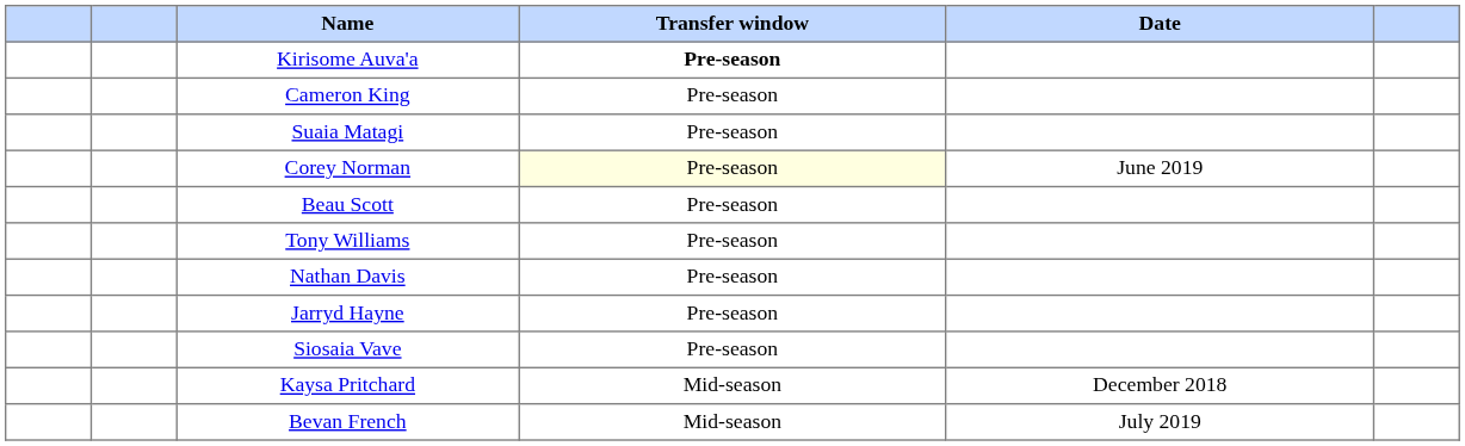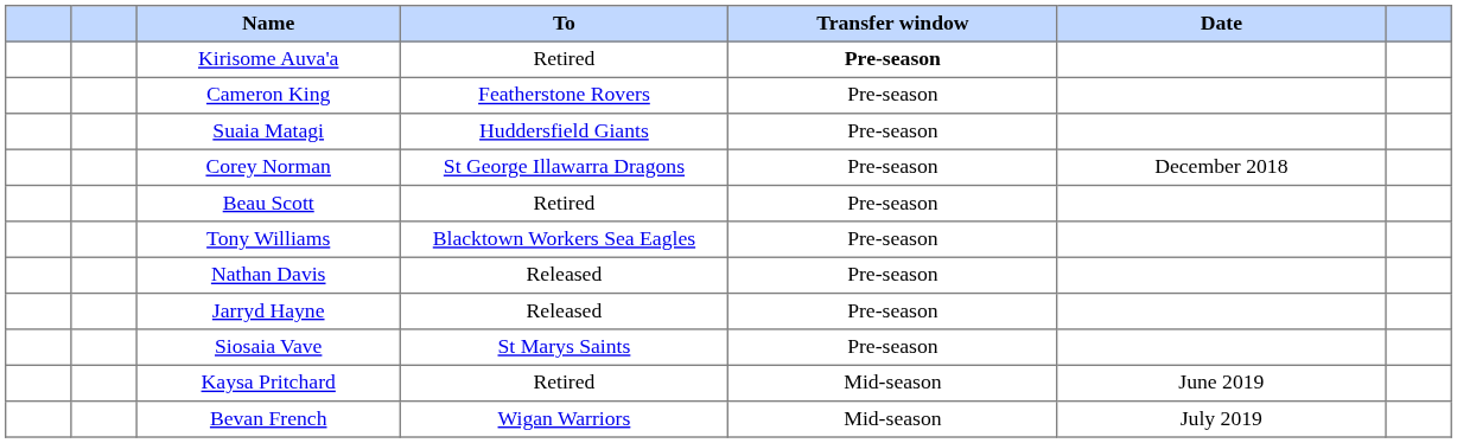+ column: To | Retired | Featherstone Rovers | Huddersfield Giants | St George Illawarra Dragons | Retired | Blacktown Workers Sea Eagles | Released | Released | St Marys Saints | Retired | Wigan Warriors
Corey Norman | Transfer window: lightyellow background -> no background
Corey Norman | Date: June 2019 -> December 2018
Kaysa Pritchard | Date: December 2018 -> June 2019
